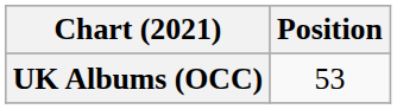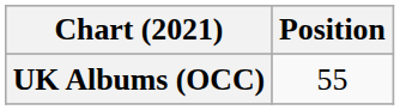UK Albums (OCC) | Position: 53 -> 55
